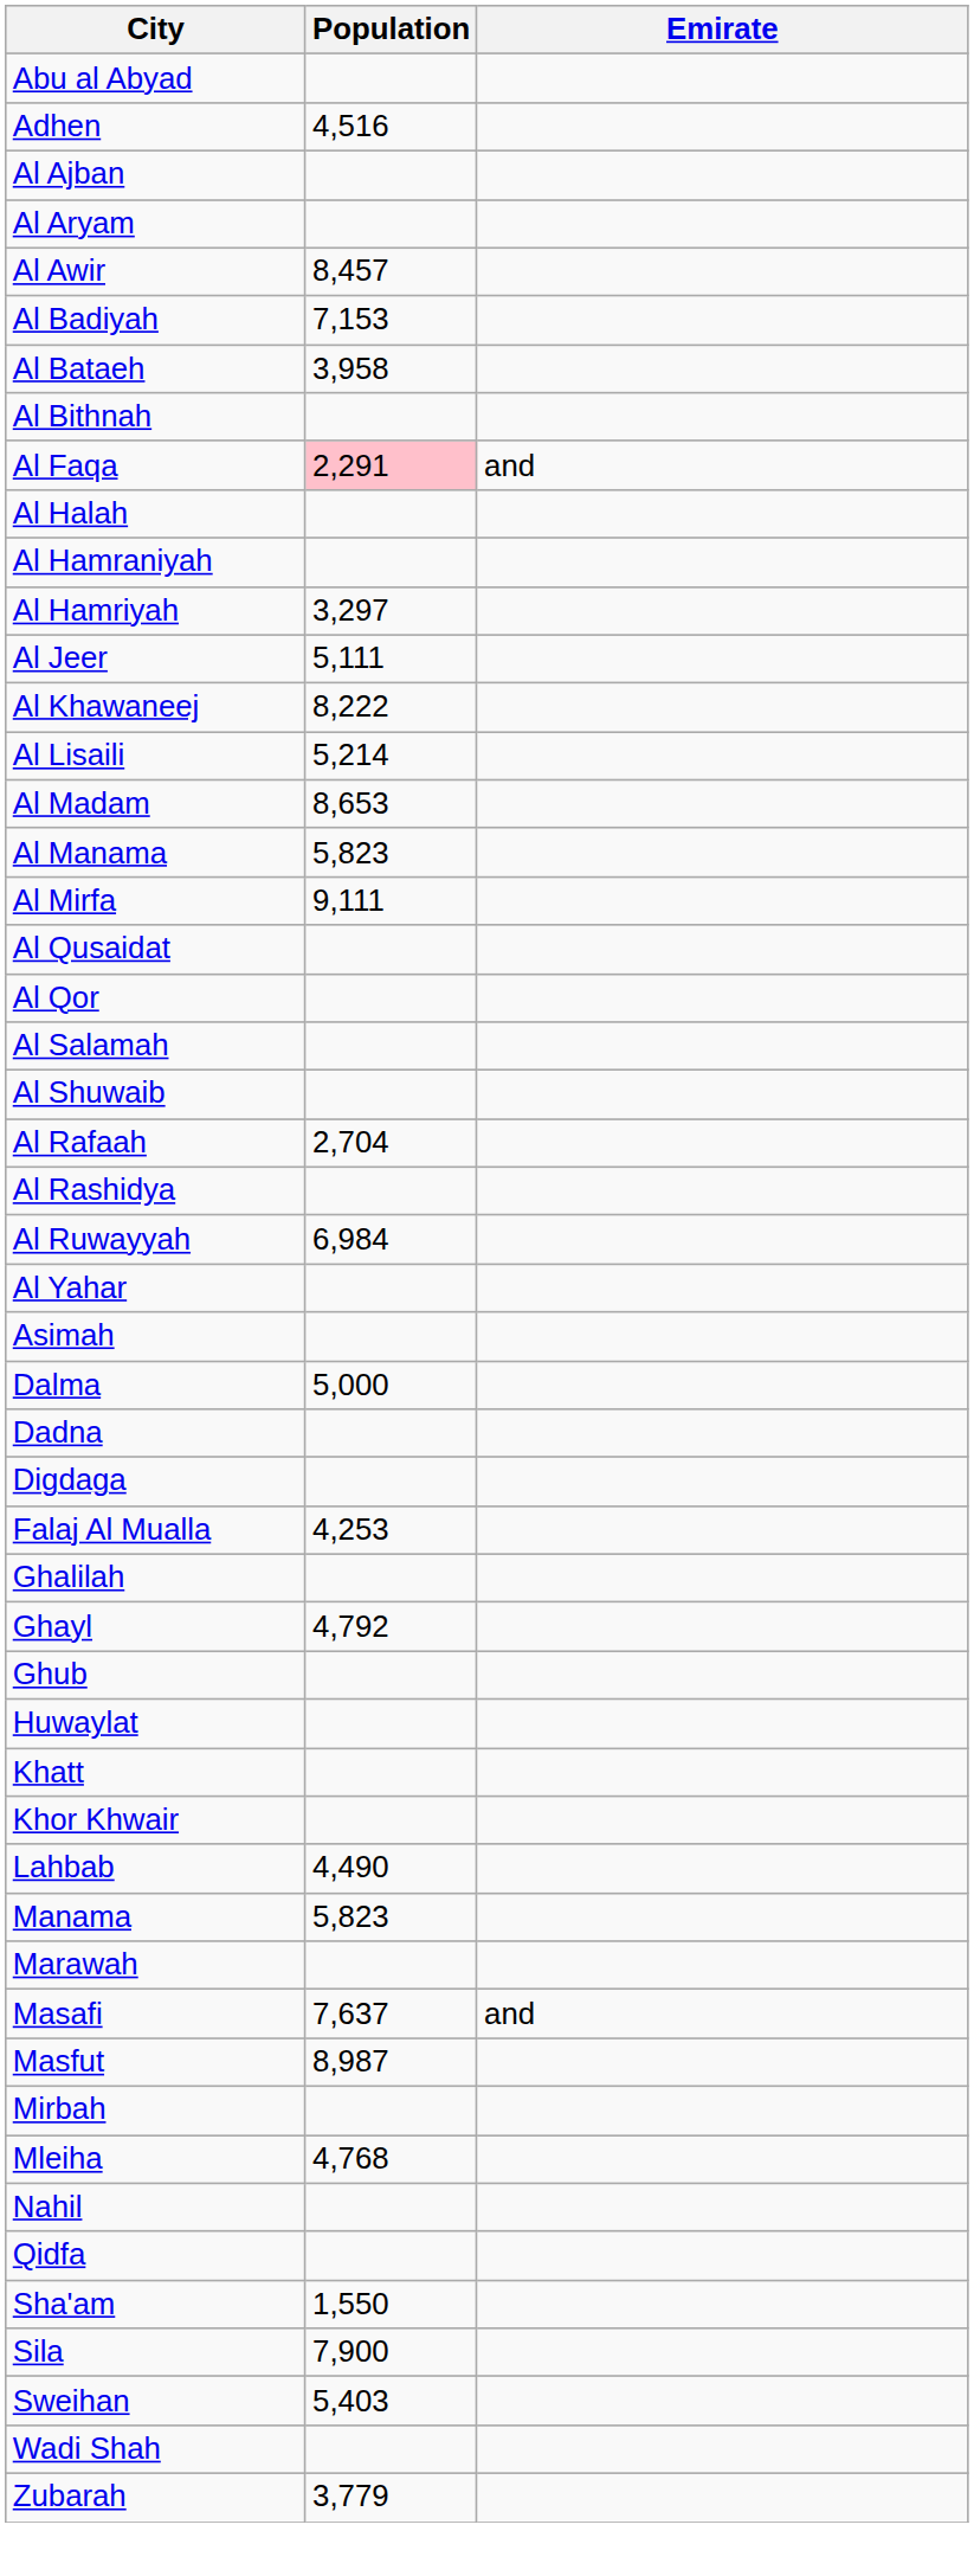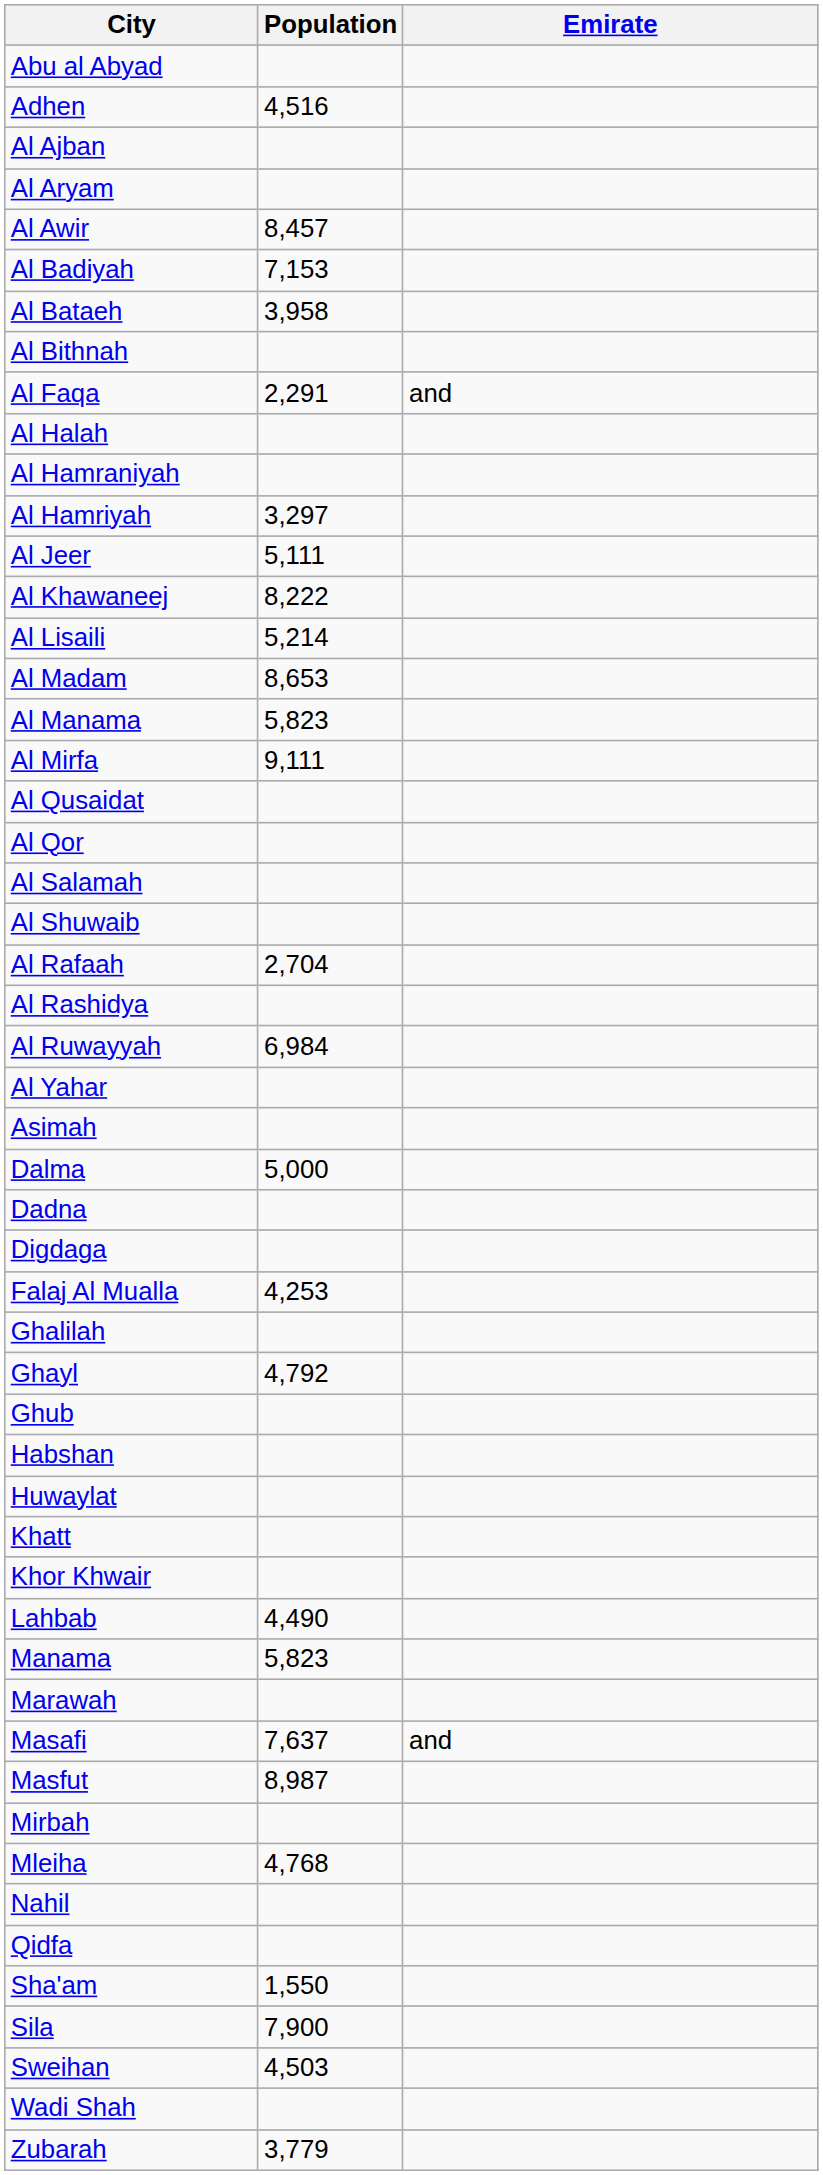Al Faqa | Population: pink background -> no background
+ row: Habshan
Sweihan | Population: 5,403 -> 4,503
